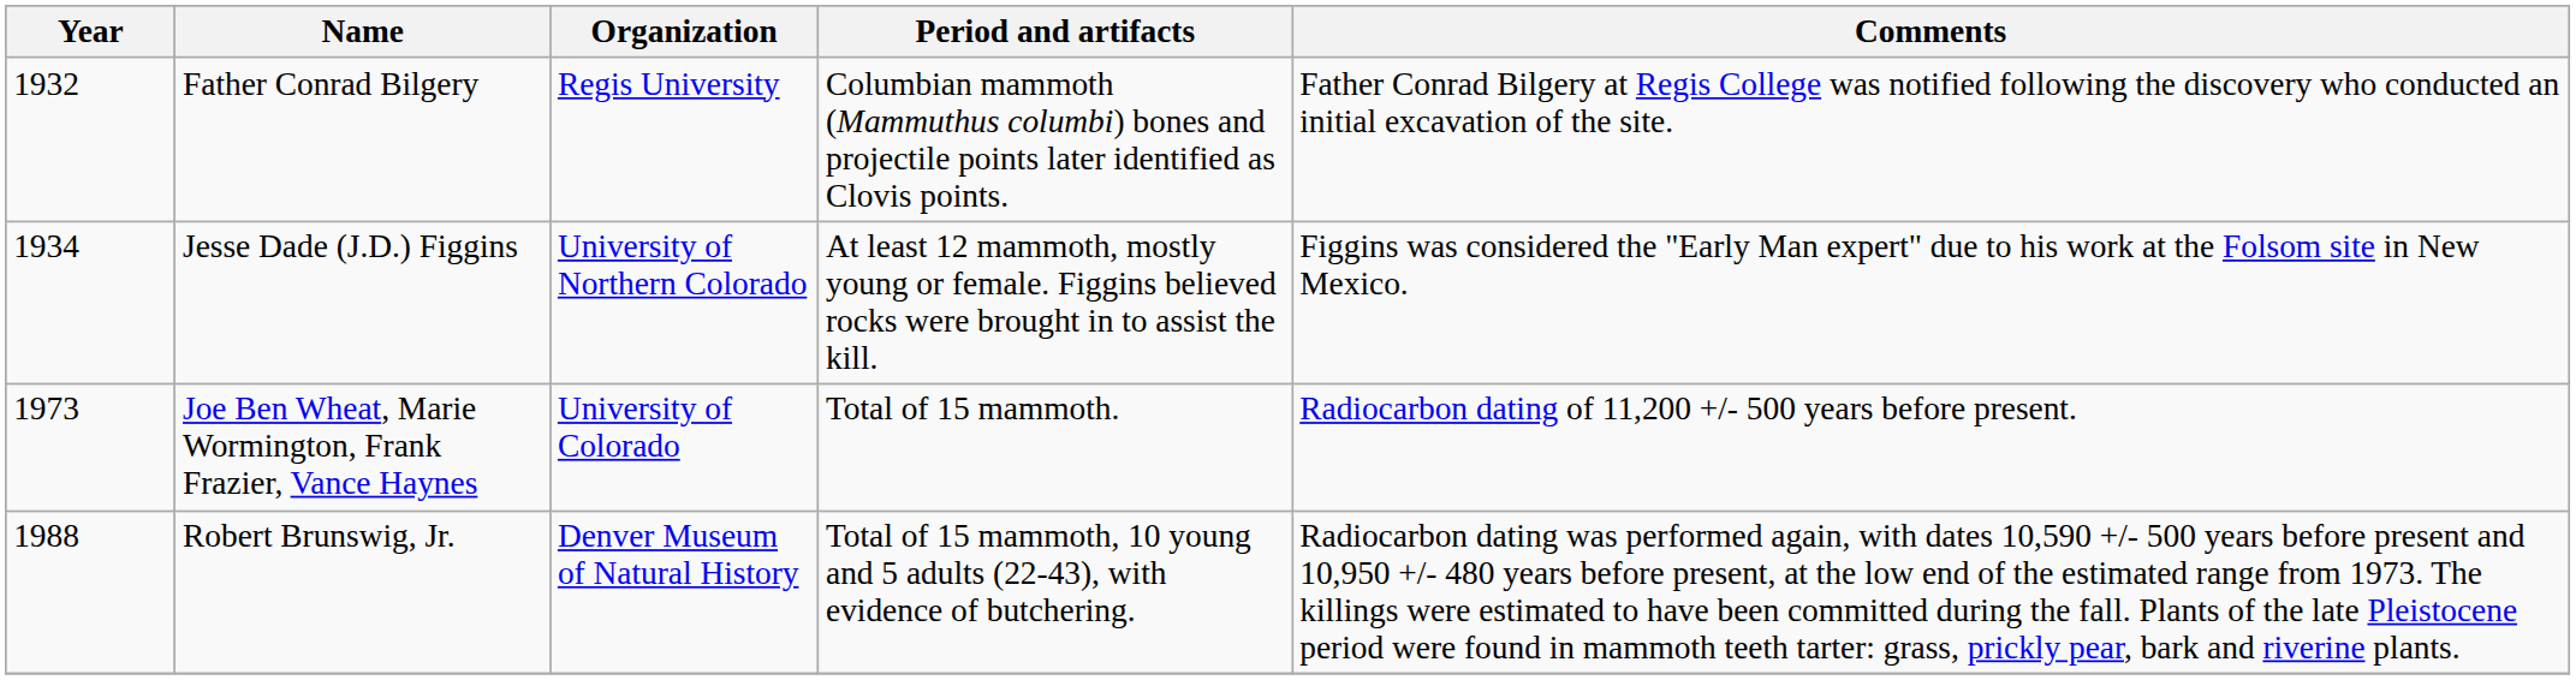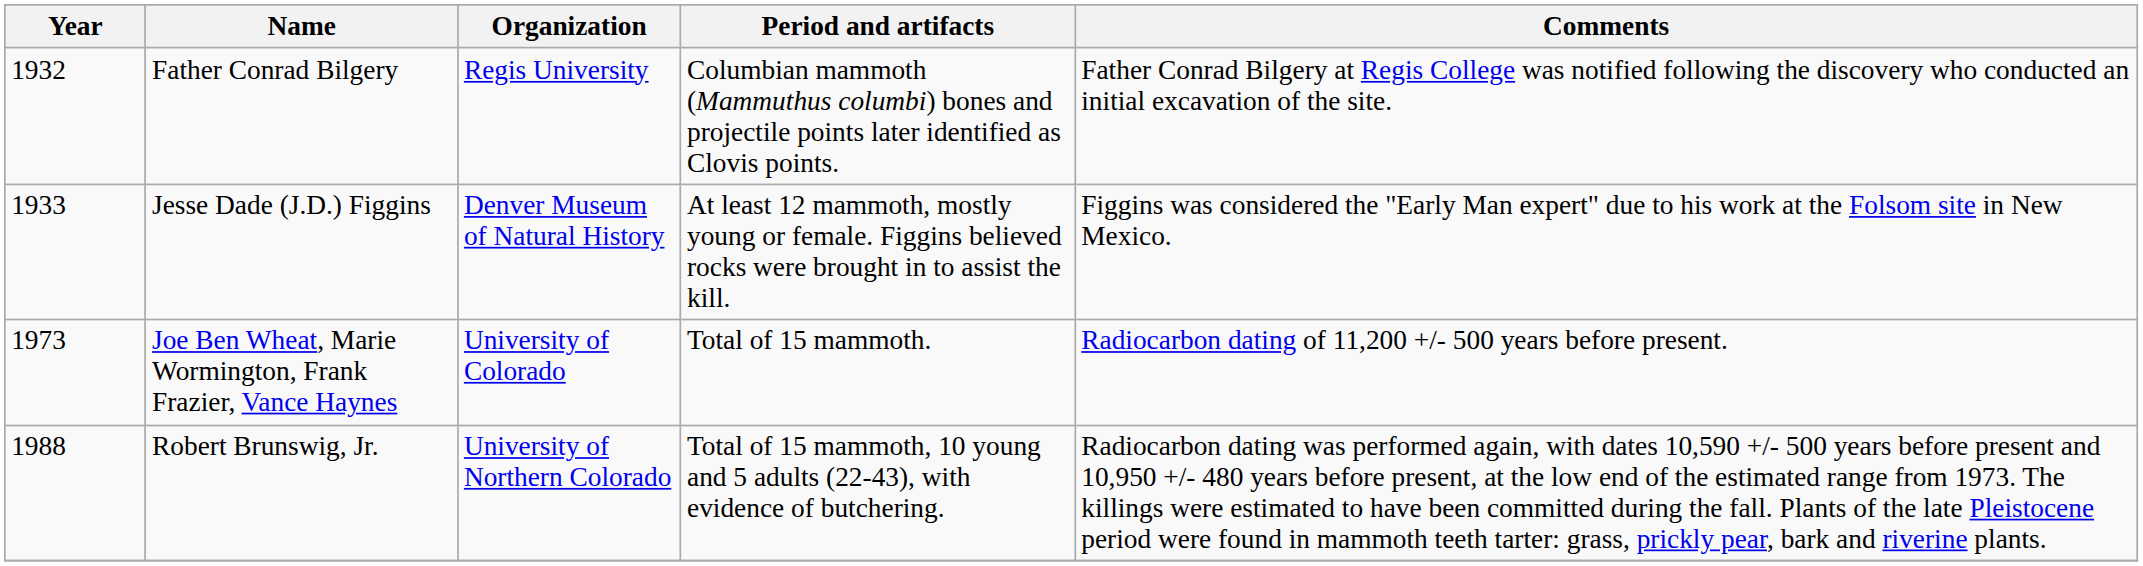Jesse Dade (J.D.) Figgins | Year: 1934 -> 1933
Jesse Dade (J.D.) Figgins | Organization: University of Northern Colorado -> Denver Museum of Natural History
Robert Brunswig, Jr. | Organization: Denver Museum of Natural History -> University of Northern Colorado
